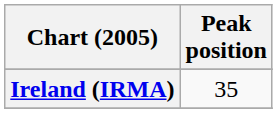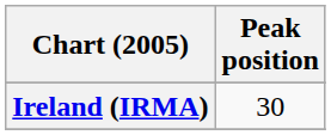Ireland (IRMA) | Peak position: 35 -> 30
